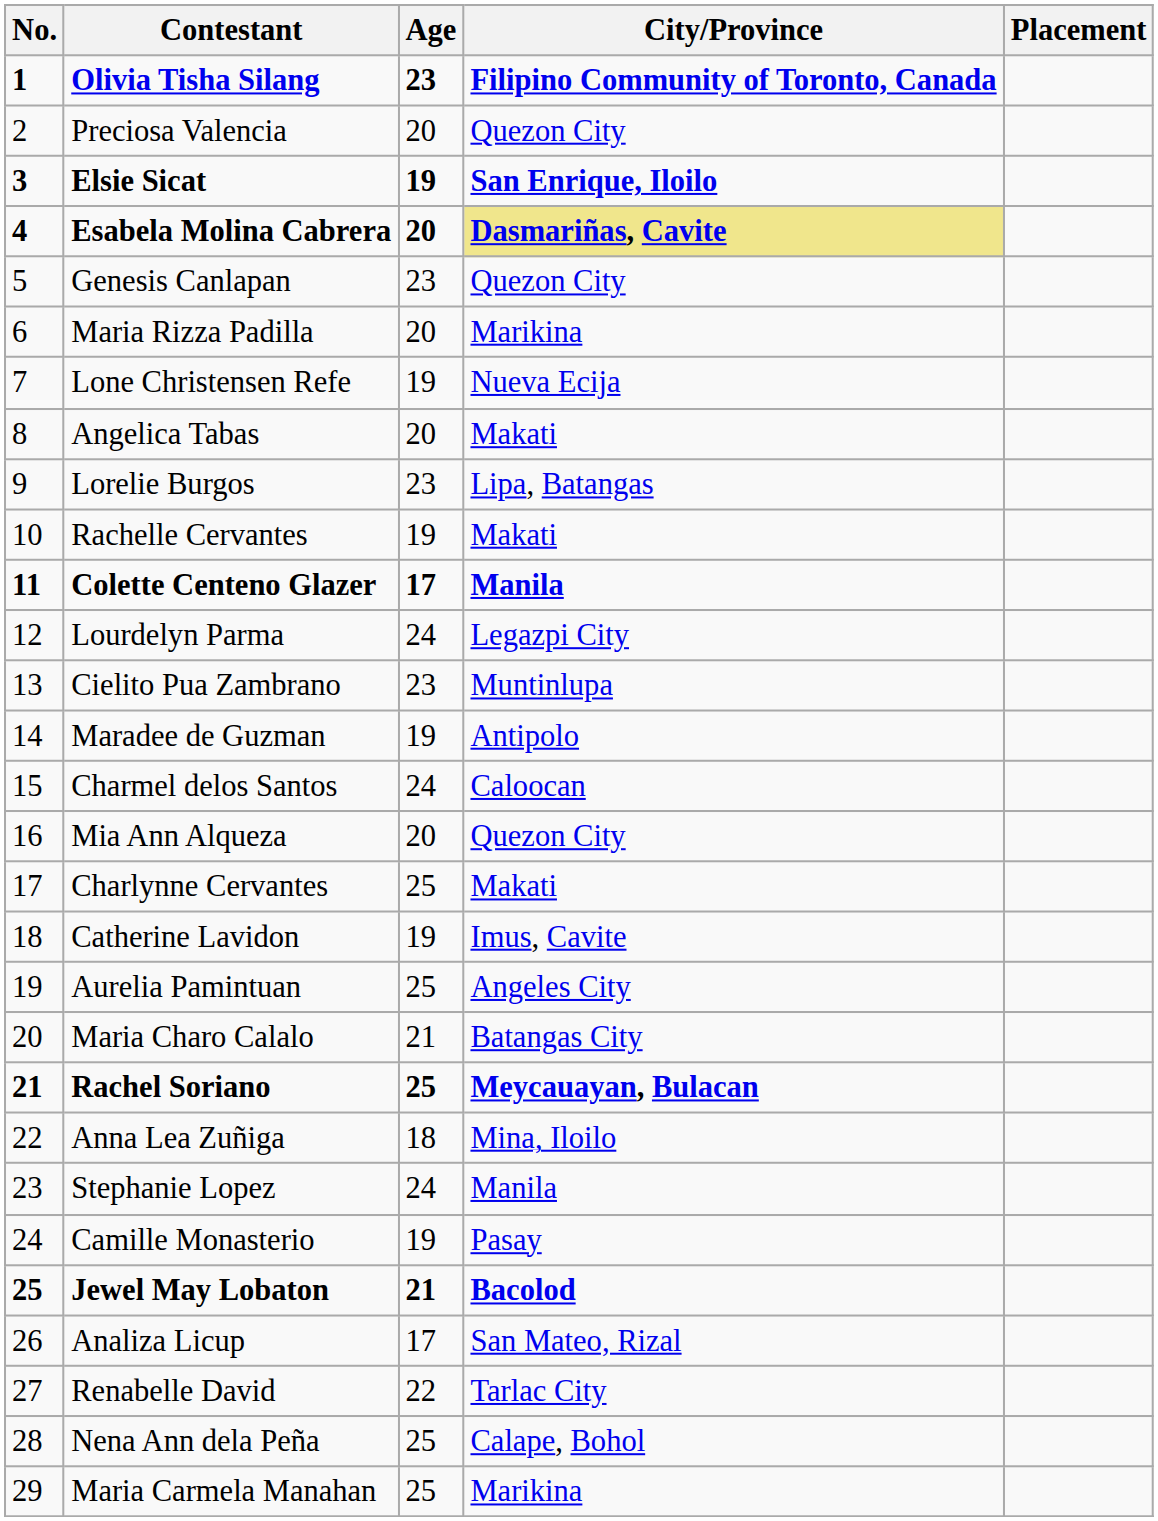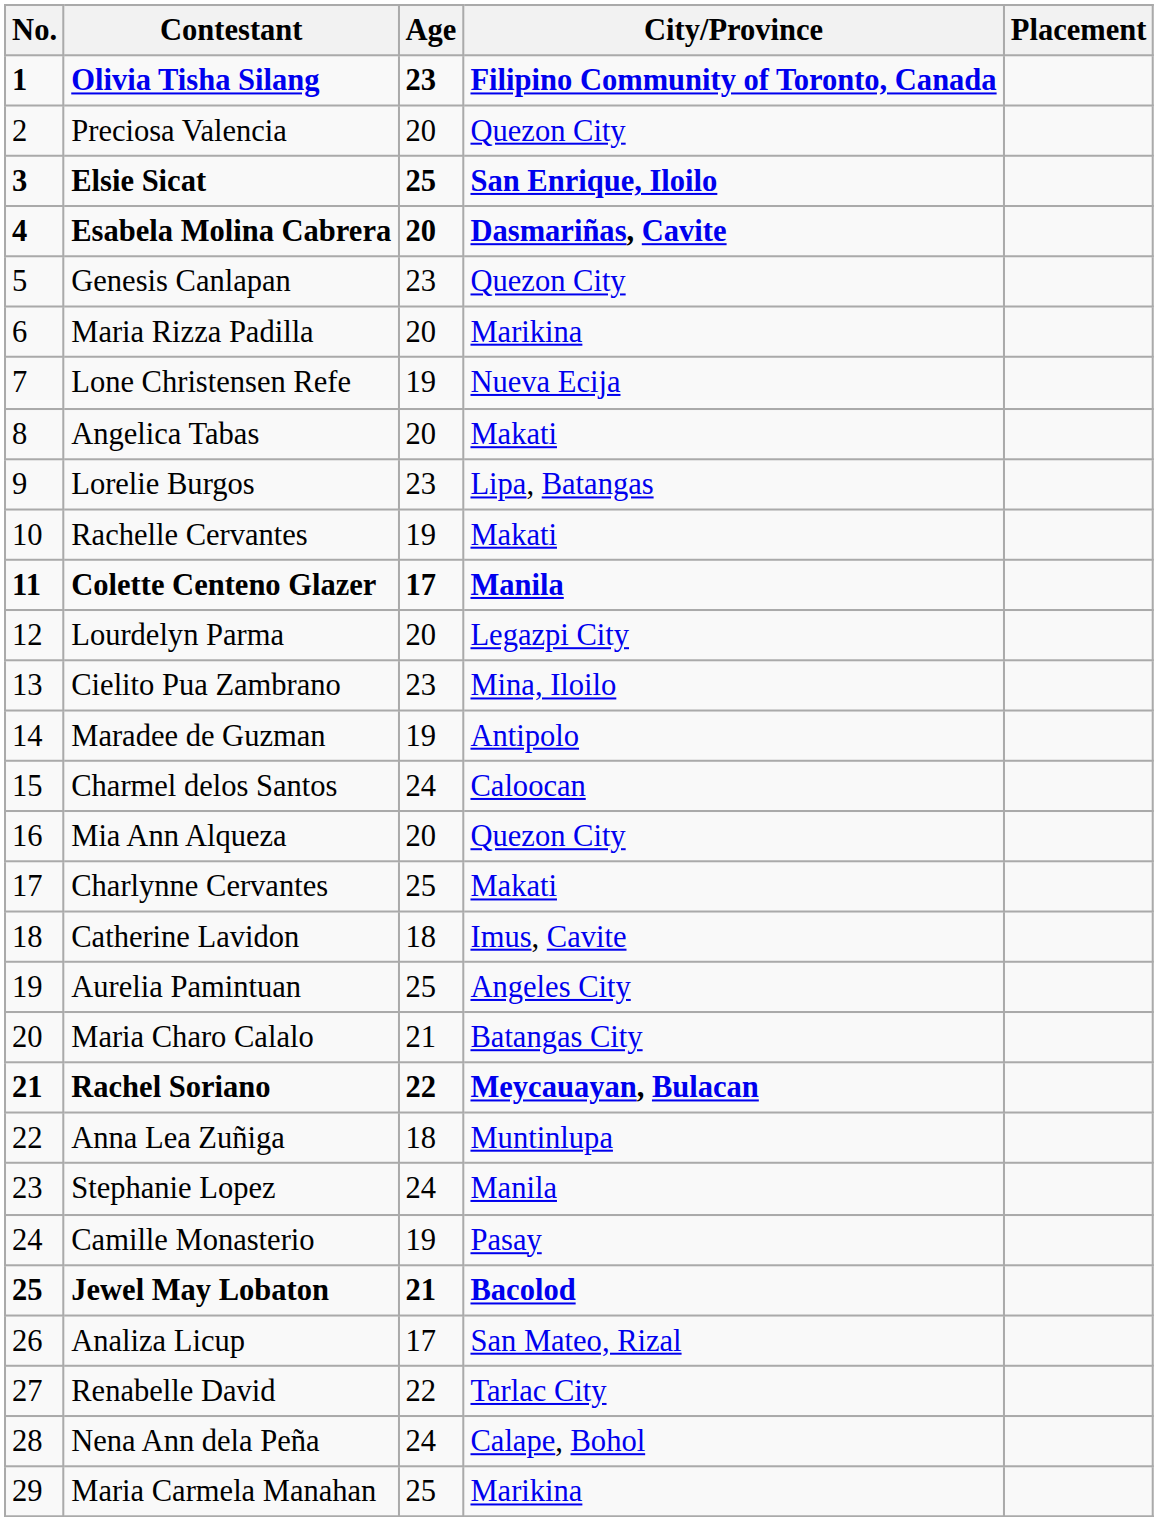Elsie Sicat | Age: 19 -> 25
Esabela Molina Cabrera | City/Province: khaki background -> no background
Lourdelyn Parma | Age: 24 -> 20
Cielito Pua Zambrano | City/Province: Muntinlupa -> Mina, Iloilo
Catherine Lavidon | Age: 19 -> 18
Rachel Soriano | Age: 25 -> 22
Anna Lea Zuñiga | City/Province: Mina, Iloilo -> Muntinlupa
Nena Ann dela Peña | Age: 25 -> 24
